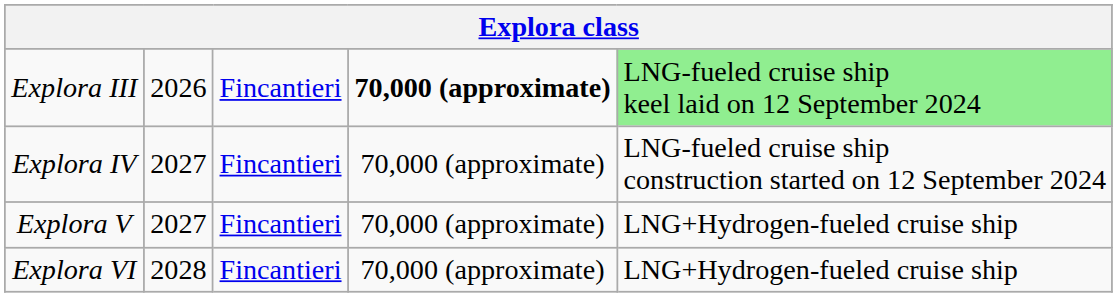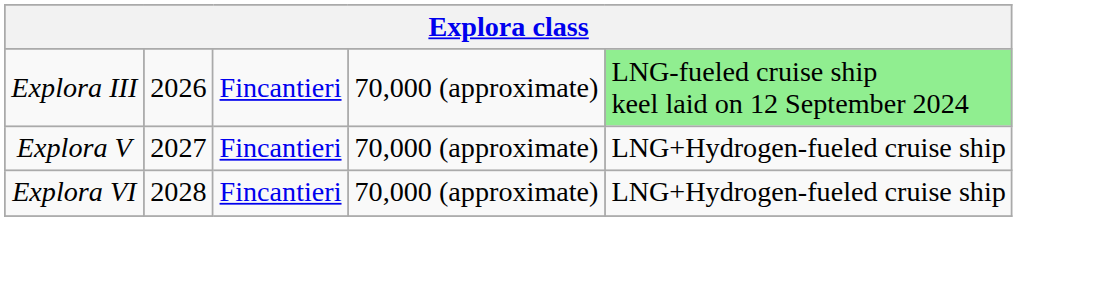Explora III | column 4: bold -> normal
- row: Explora IV | 2027 | Fincantieri | 70,000 (approximate) | LNG-fueled cruise ship construction started on 12 September 2024
